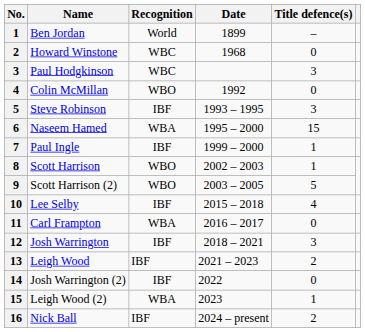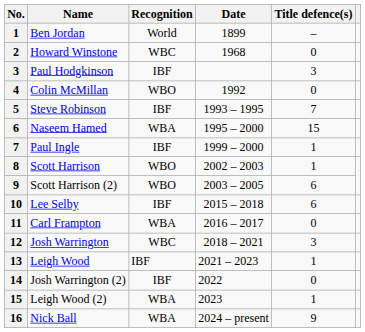Paul Hodgkinson | Recognition: WBC -> IBF
Steve Robinson | Title defence(s): 3 -> 7
Scott Harrison (2) | Title defence(s): 5 -> 6
Lee Selby | Title defence(s): 4 -> 6
Josh Warrington | Recognition: IBF -> WBC
Leigh Wood | Title defence(s): 2 -> 1
Nick Ball | Recognition: IBF -> WBA
Nick Ball | Title defence(s): 2 -> 9
